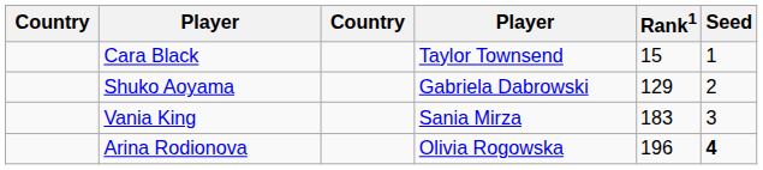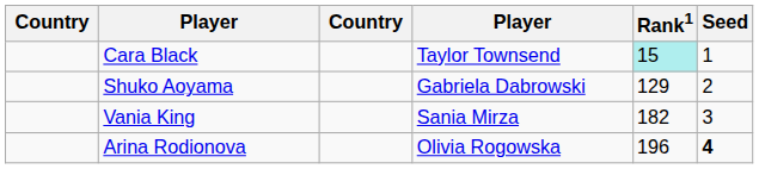Cara Black | Rank1: no background -> paleturquoise background
Vania King | Rank1: 183 -> 182
